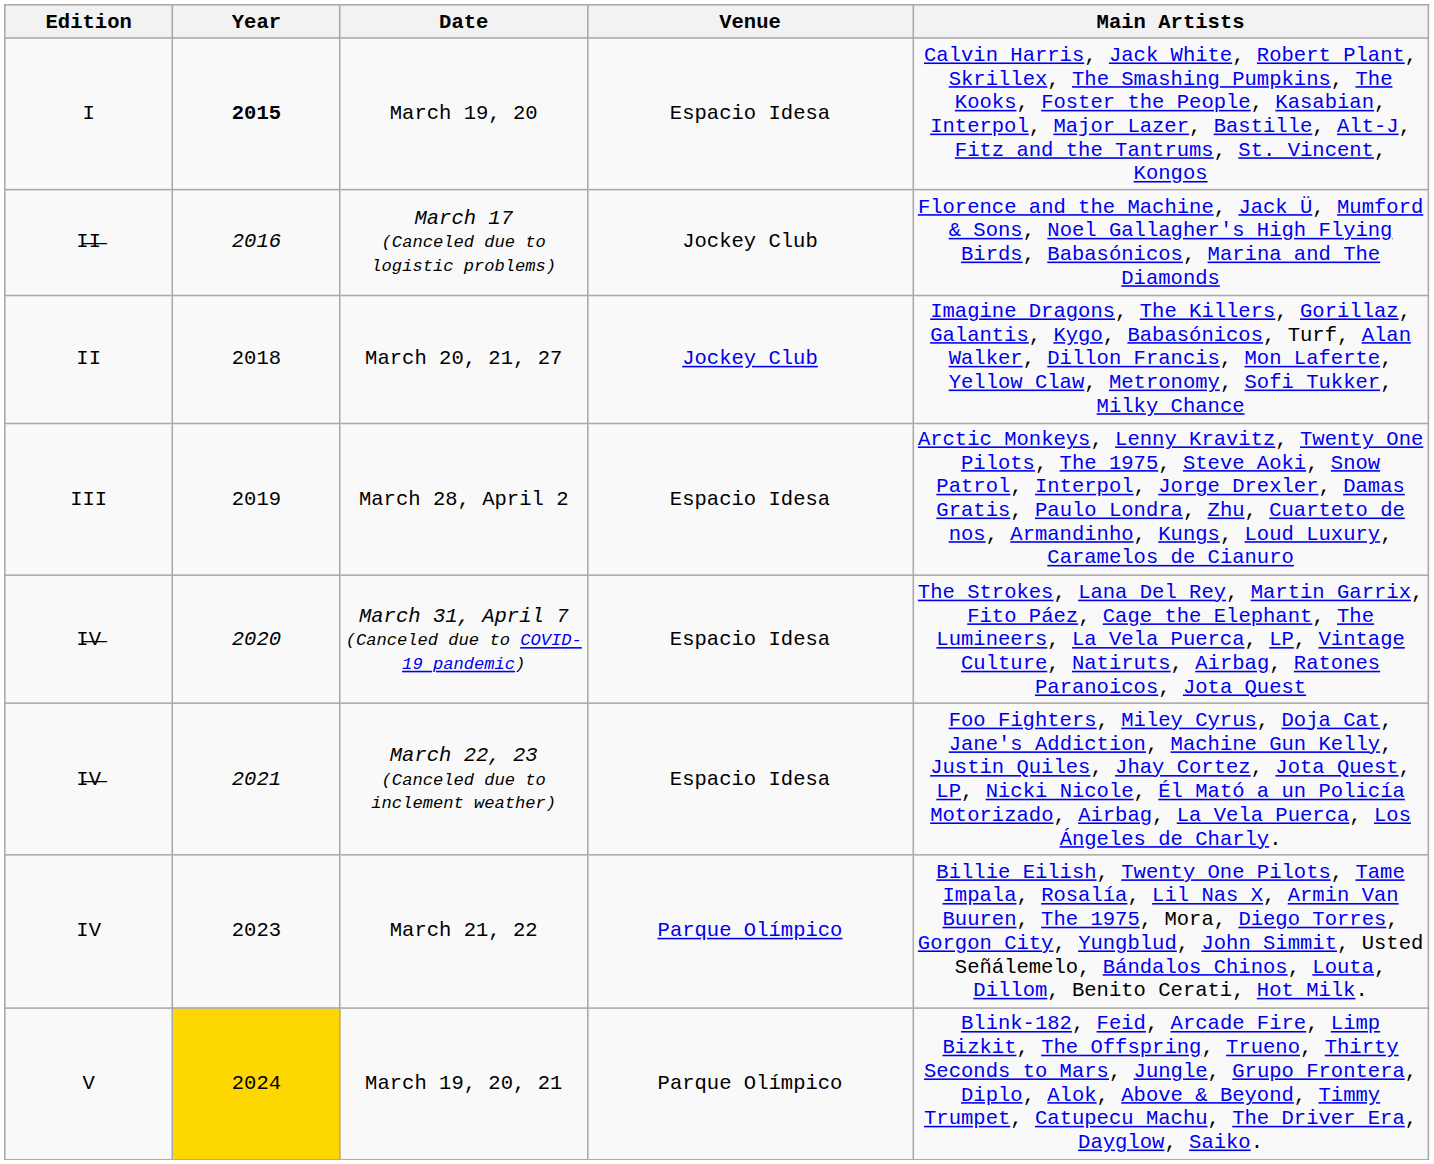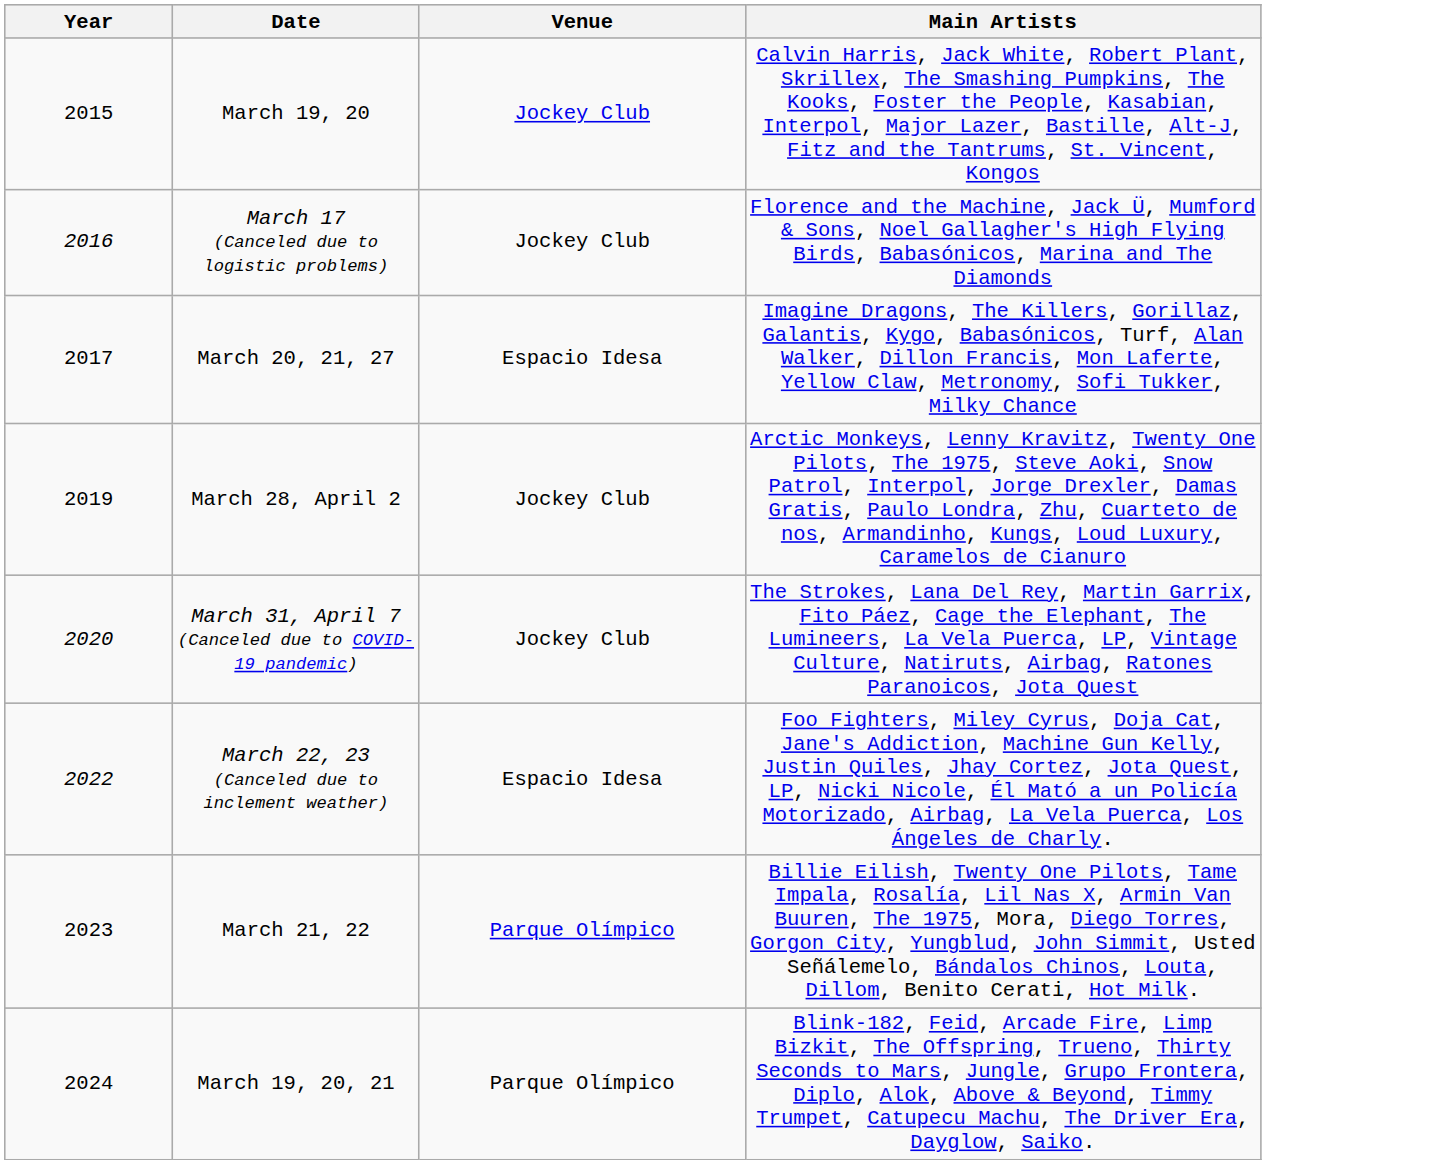- column: Edition | I | I̶I̶ | II | III | I̶V̶ | I̶V̶ | IV | V
March 19, 20 | Year: bold -> normal
March 19, 20 | Venue: Espacio Idesa -> Jockey Club
March 20, 21, 27 | Year: 2018 -> 2017
March 20, 21, 27 | Venue: Jockey Club -> Espacio Idesa
March 28, April 2 | Venue: Espacio Idesa -> Jockey Club
March 31, April 7 (Canceled due to COVID-19 pandemic) | Venue: Espacio Idesa -> Jockey Club
March 22, 23 (Canceled due to inclement weather) | Year: 2021 -> 2022
March 19, 20, 21 | Year: gold background -> no background
